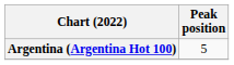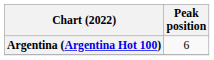Argentina (Argentina Hot 100) | Peak position: 5 -> 6
